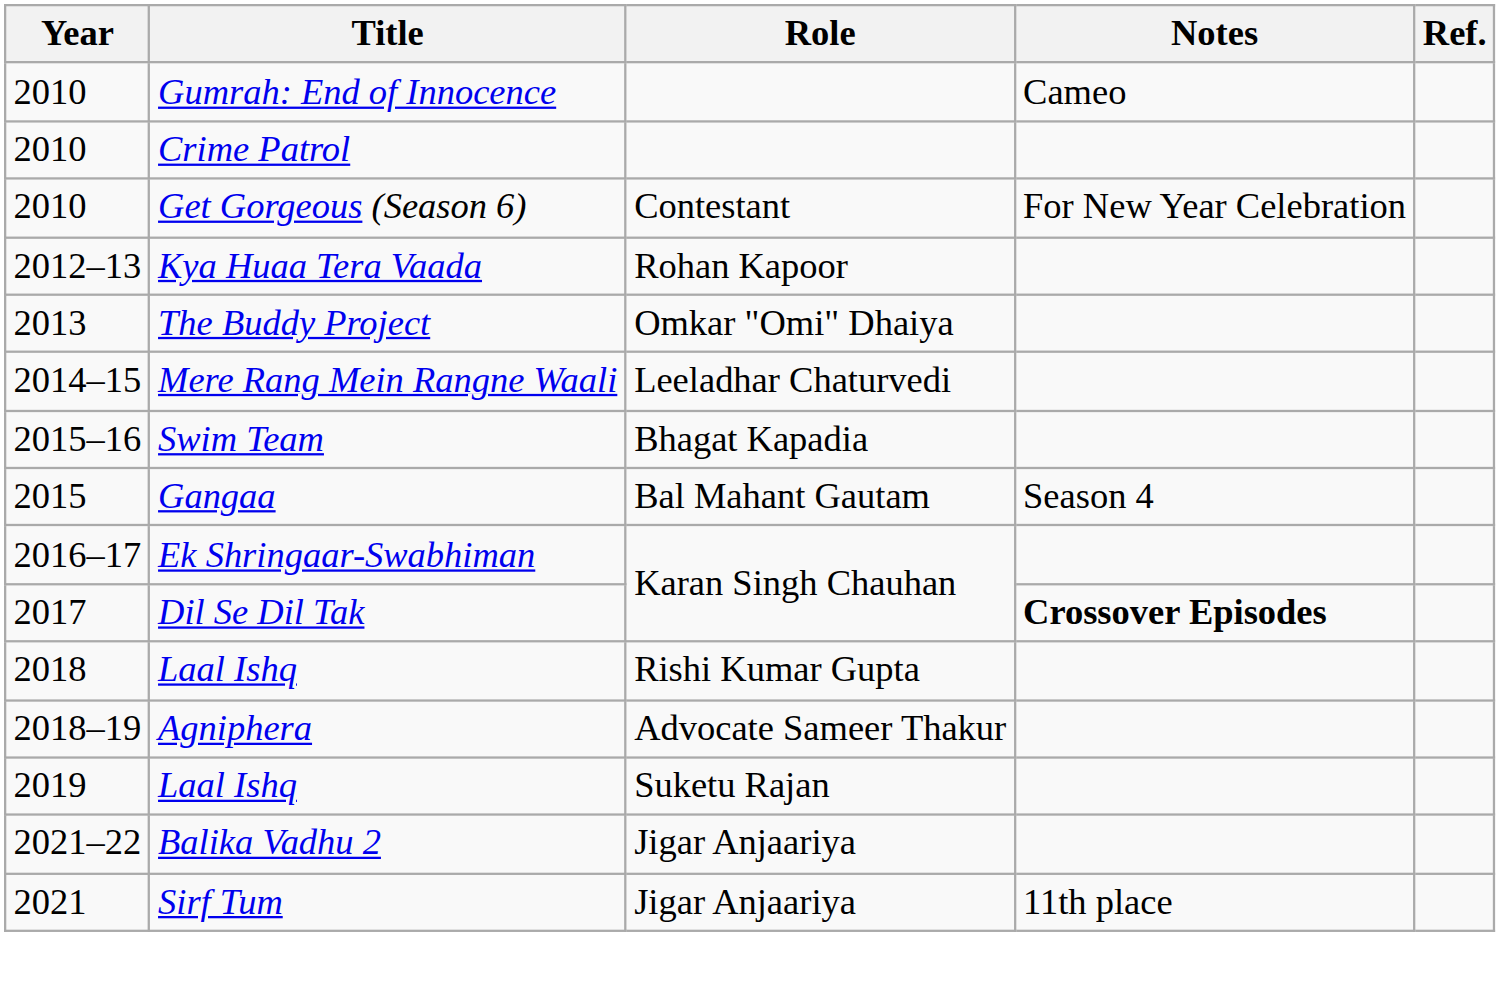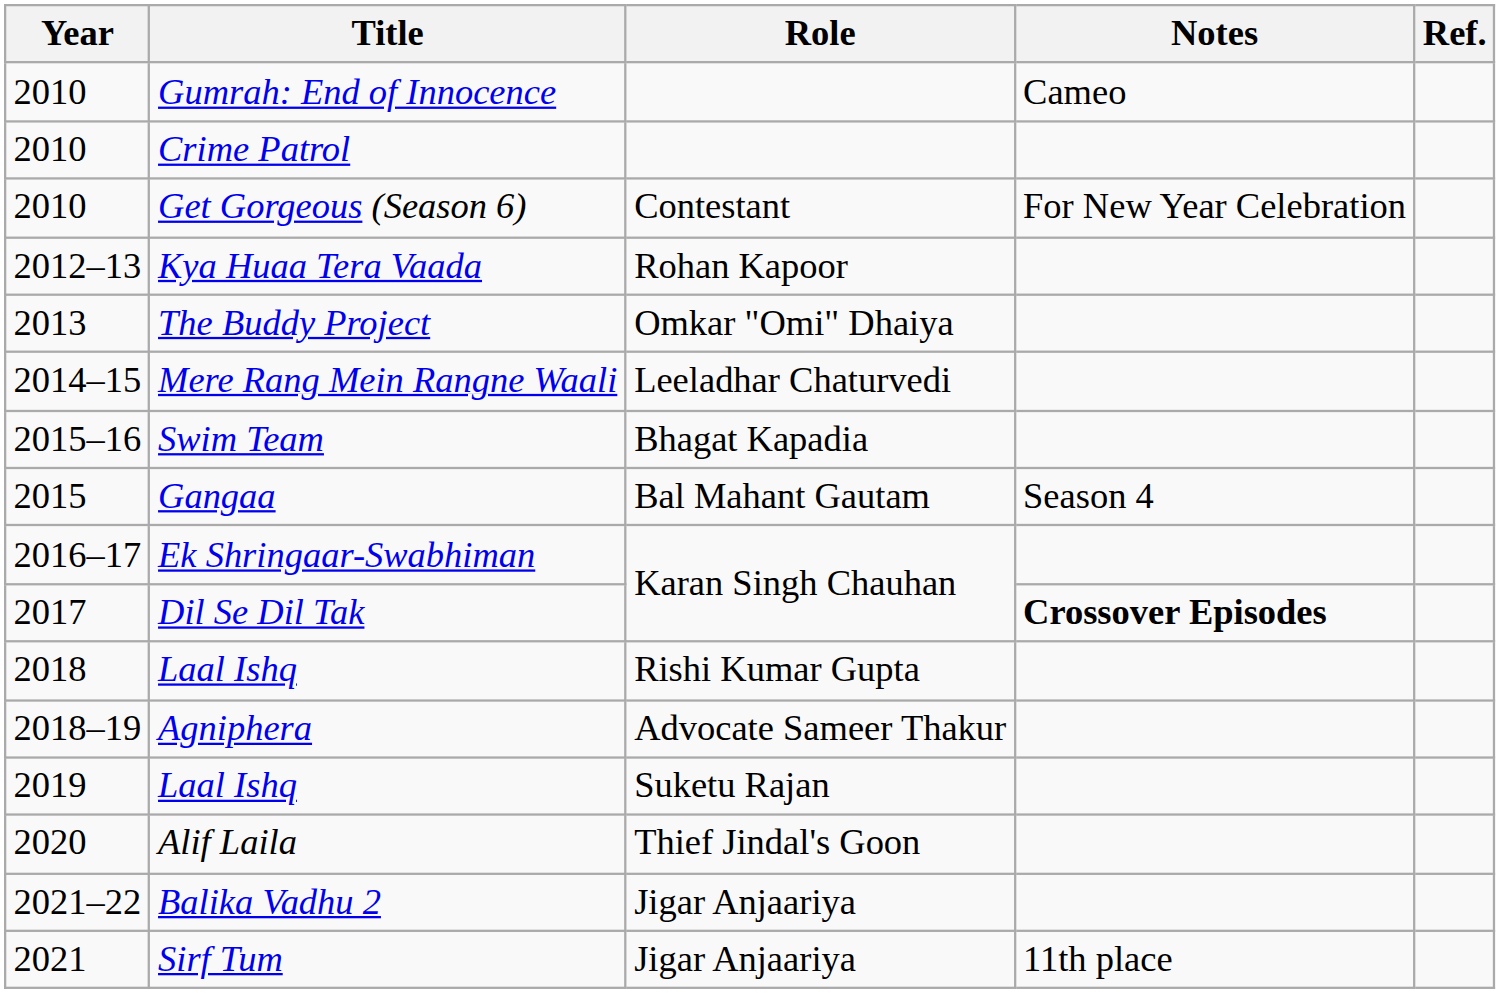+ row: 2020 | Alif Laila | Thief Jindal's Goon
